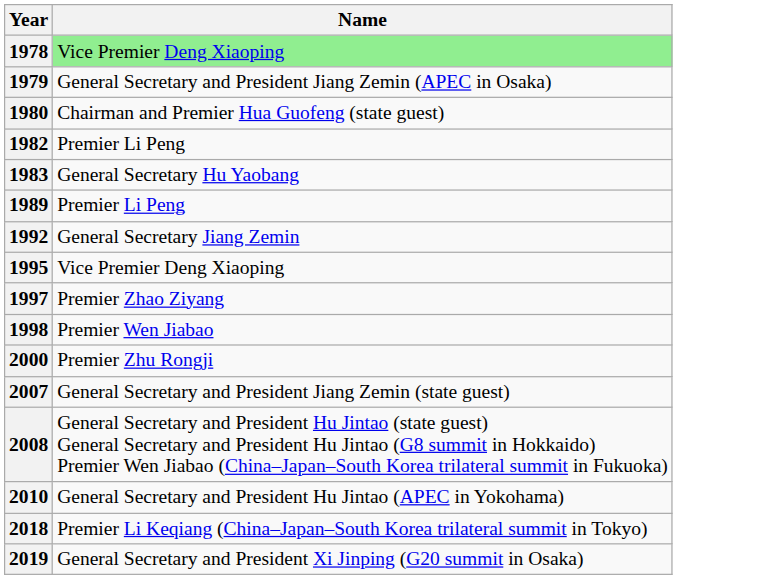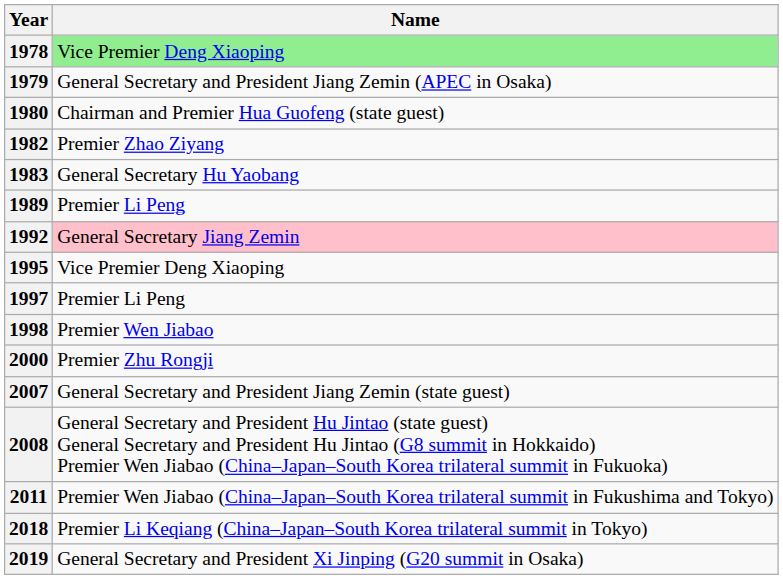1982 | Name: Premier Li Peng -> Premier Zhao Ziyang
1992 | Name: no background -> pink background
1997 | Name: Premier Zhao Ziyang -> Premier Li Peng
- row: 2010 | General Secretary and President Hu Jintao (APEC in Yokohama)
+ row: 2011 | Premier Wen Jiabao (China–Japan–South Korea trilateral summit in Fukushima and Tokyo)
